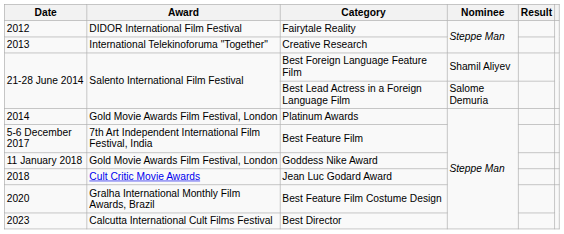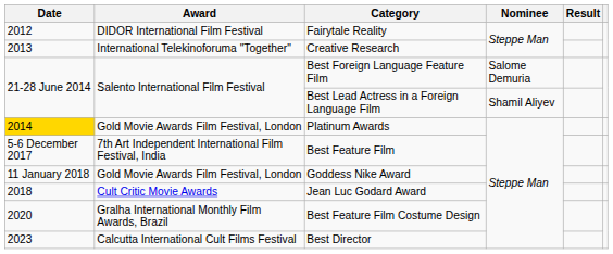Best Foreign Language Feature Film | Nominee: Shamil Aliyev -> Salome Demuria
Best Lead Actress in a Foreign Language Film | Nominee: Salome Demuria -> Shamil Aliyev
Platinum Awards | Date: no background -> gold background
